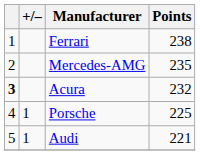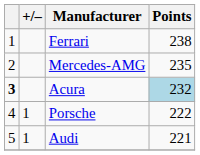Acura | Points: no background -> lightblue background
Porsche | Points: 225 -> 222
